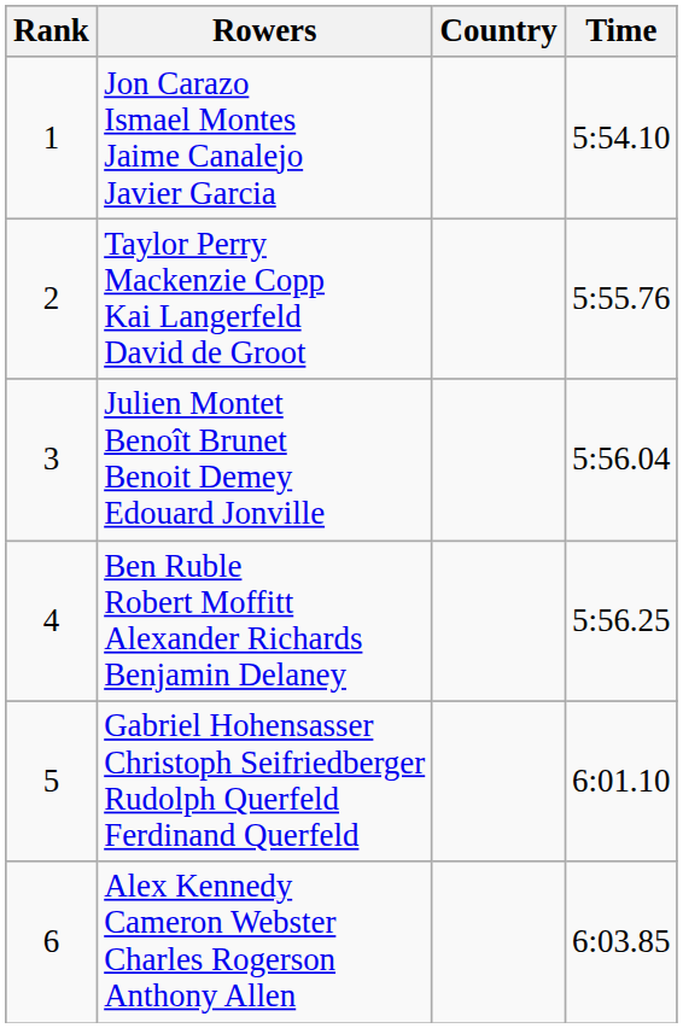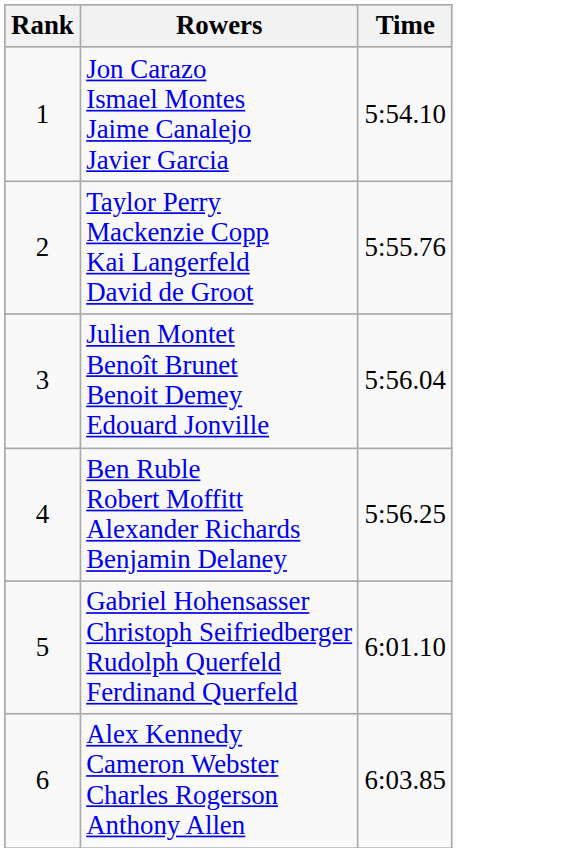- column: Country
